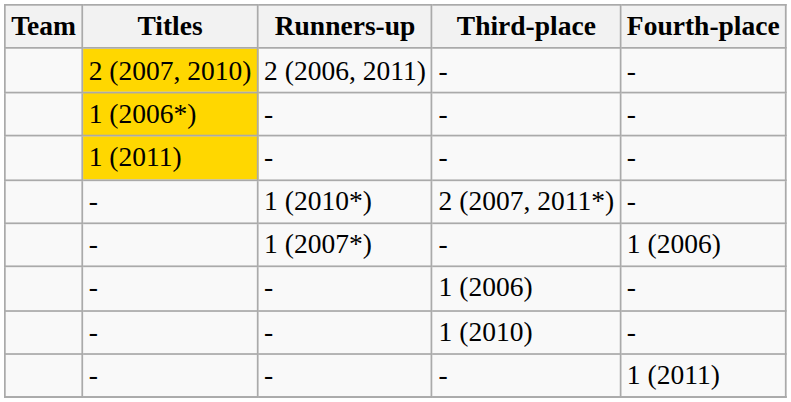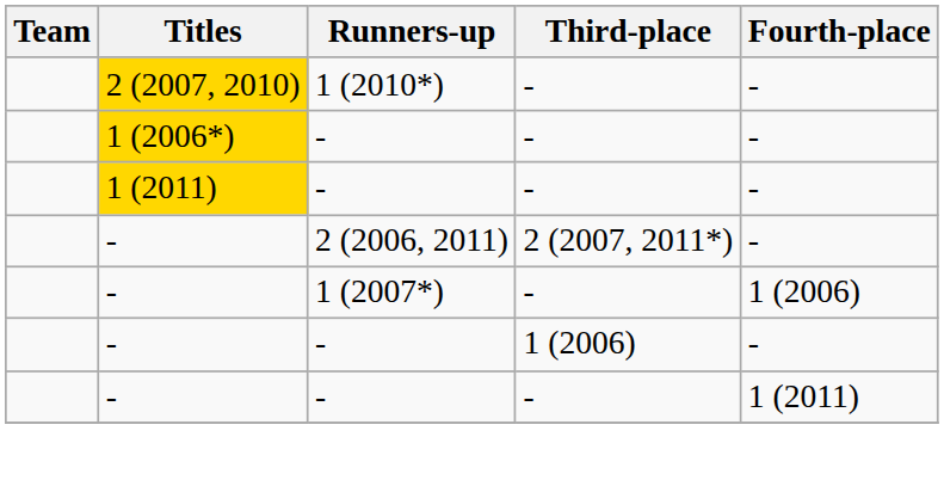2 (2007, 2010) | Runners-up: 2 (2006, 2011) -> 1 (2010*)
- / 2 (2007, 2011*) | Runners-up: 1 (2010*) -> 2 (2006, 2011)
- row: - | - | 1 (2010) | -
